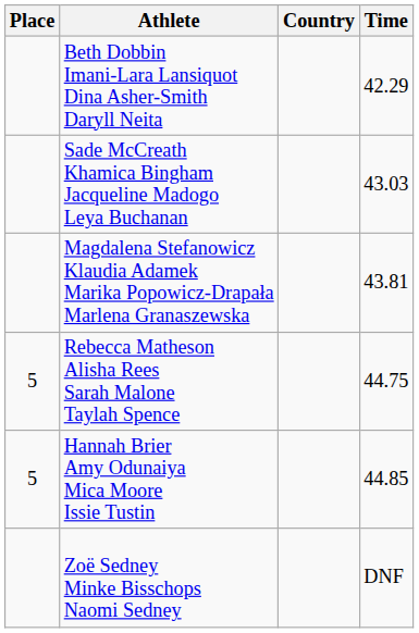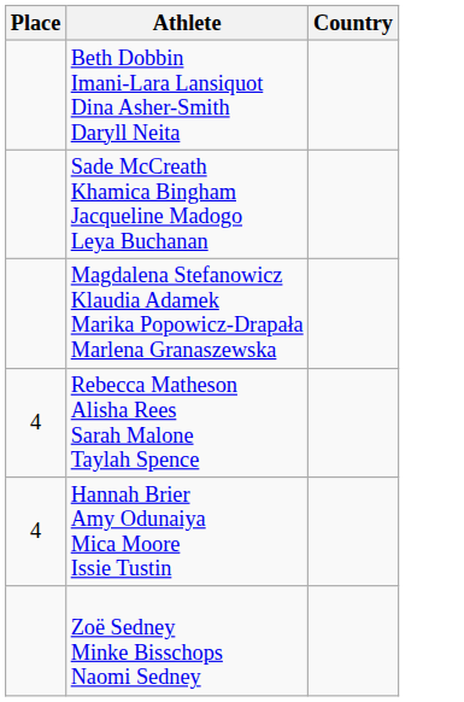- column: Time | 42.29 | 43.03 | 43.81 | 44.75 | 44.85 | DNF
Rebecca Matheson Alisha Rees Sarah Malone Taylah Spence | Place: 5 -> 4
Hannah Brier Amy Odunaiya Mica Moore Issie Tustin | Place: 5 -> 4
